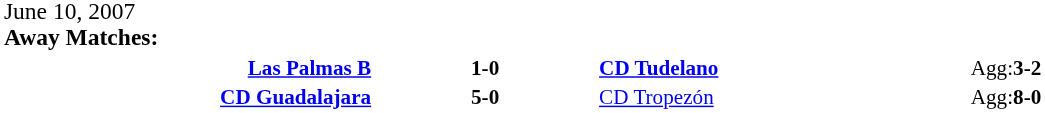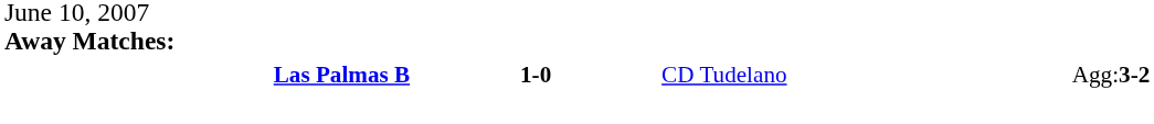Las Palmas B | column 3: bold -> normal
- row: CD Guadalajara | 5-0 | CD Tropezón | Agg:8-0
